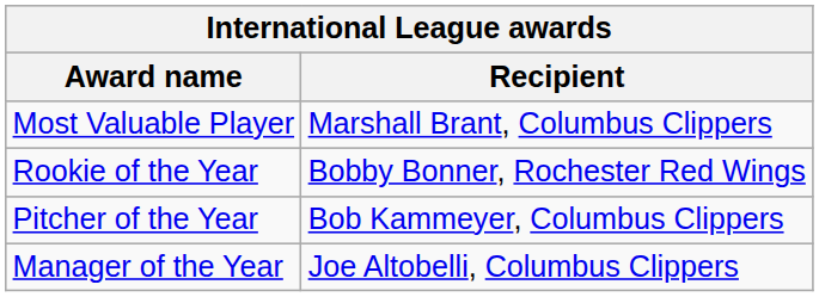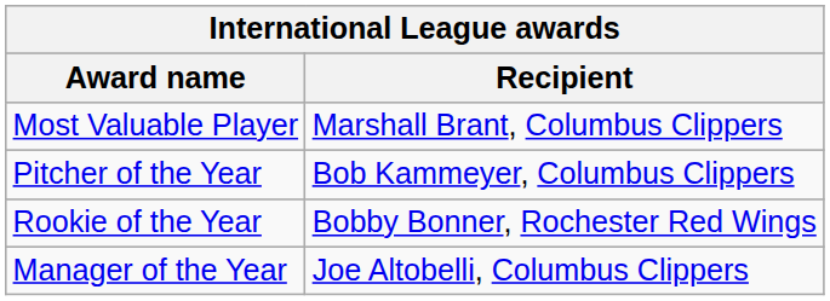rows swapped: Pitcher of the Year <-> Rookie of the Year
